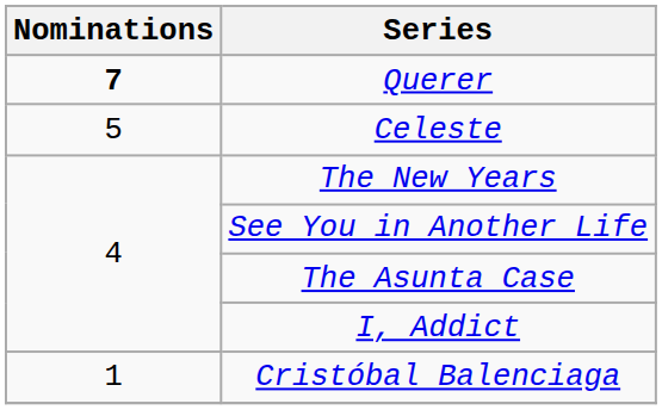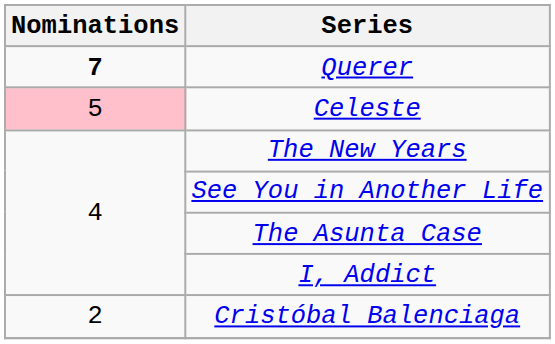Celeste | Nominations: no background -> pink background
Cristóbal Balenciaga | Nominations: 1 -> 2
